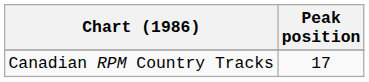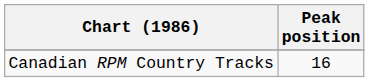Canadian RPM Country Tracks | Peak position: 17 -> 16
